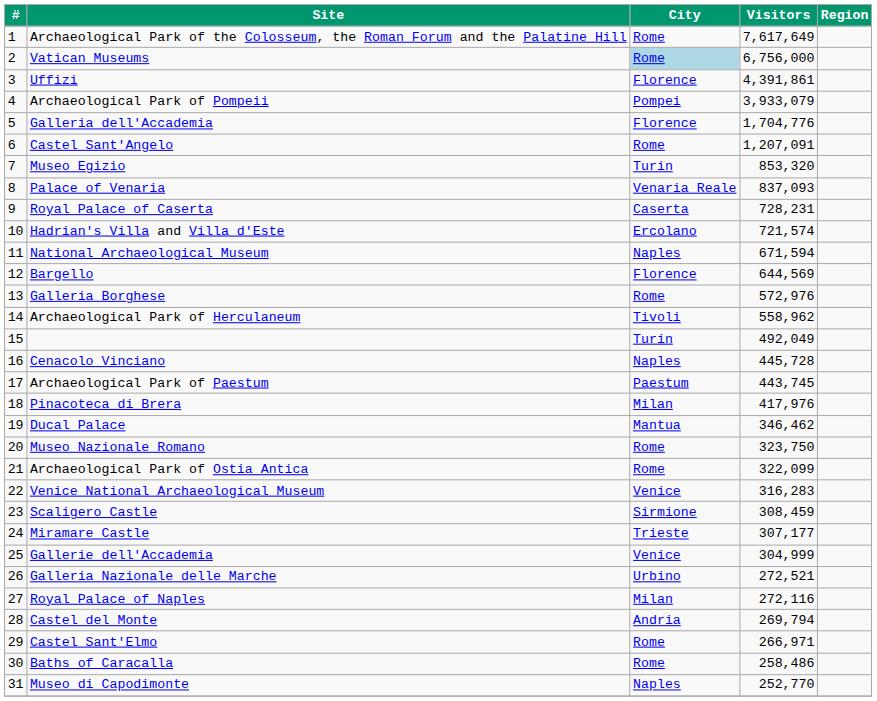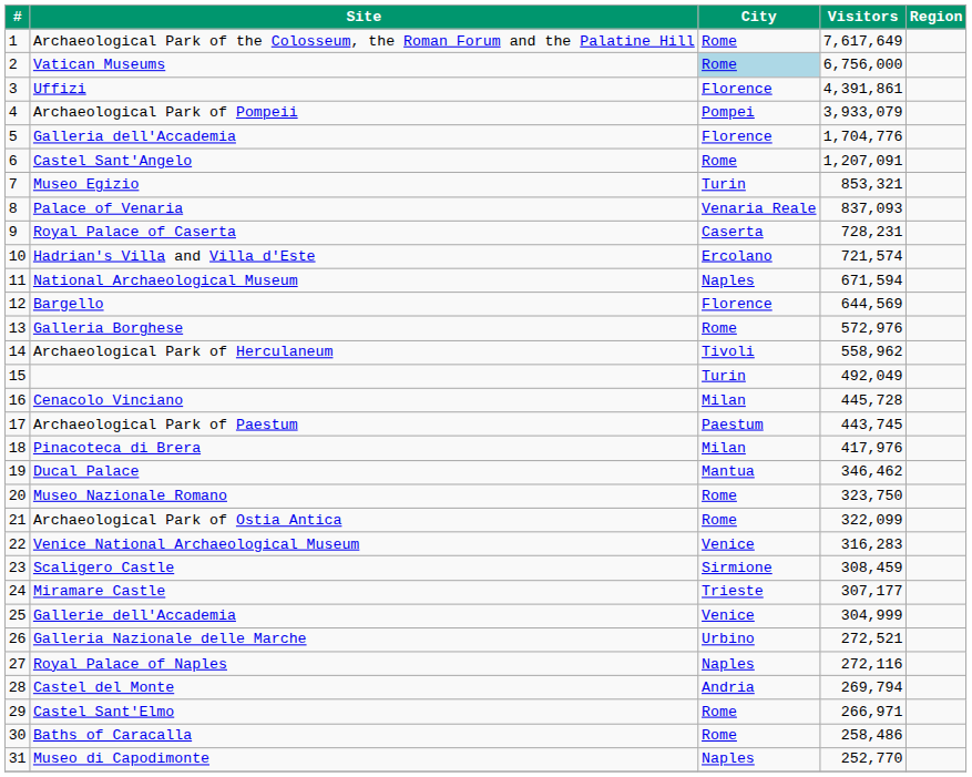Museo Egizio | Visitors: 853,320 -> 853,321
Cenacolo Vinciano | City: Naples -> Milan
Royal Palace of Naples | City: Milan -> Naples
